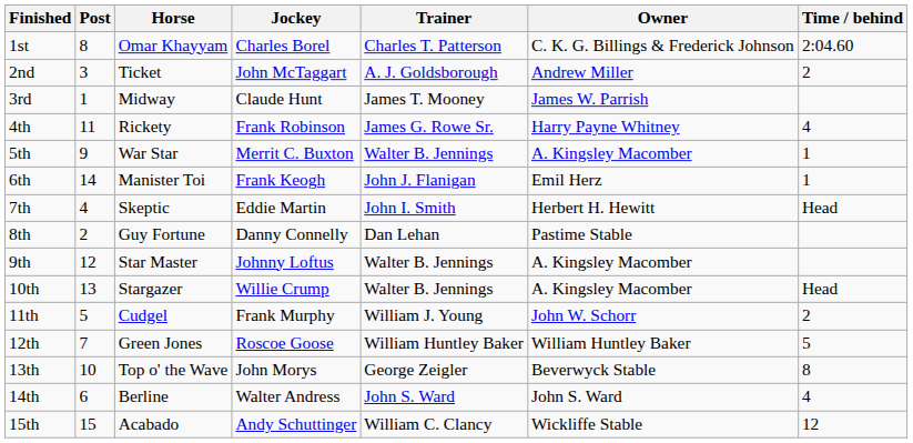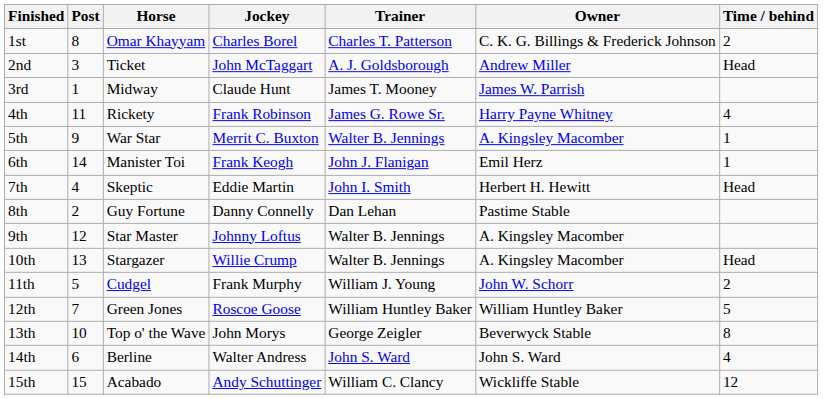1st | Time / behind: 2:04.60 -> 2
2nd | Time / behind: 2 -> Head
